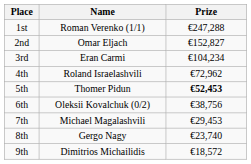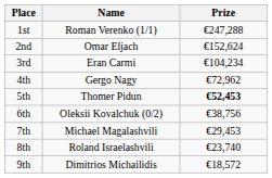2nd | Prize: €152,827 -> €152,624
4th | Name: Roland Israelashvili -> Gergo Nagy
8th | Name: Gergo Nagy -> Roland Israelashvili
